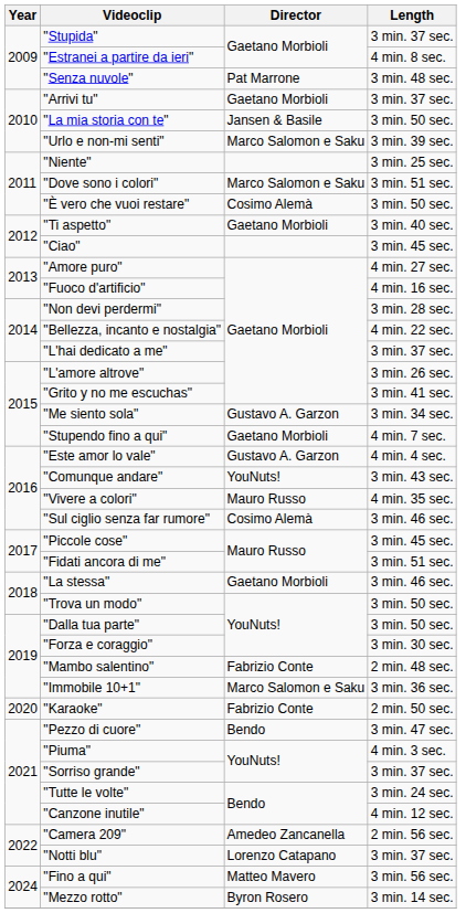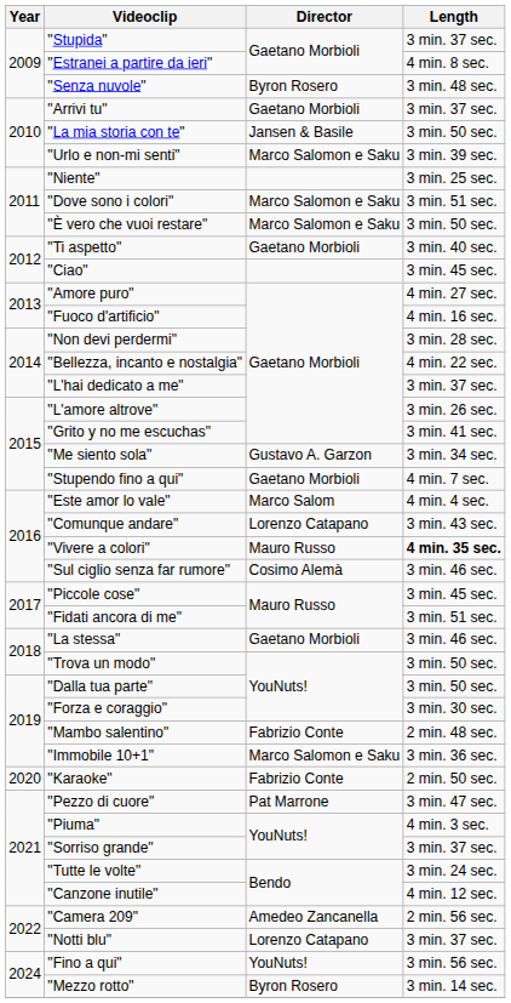"Senza nuvole" | Director: Pat Marrone -> Byron Rosero
"È vero che vuoi restare" | Director: Cosimo Alemà -> Marco Salomon e Saku
"Este amor lo vale" | Director: Gustavo A. Garzon -> Marco Salom
"Comunque andare" | Director: YouNuts! -> Lorenzo Catapano
"Vivere a colori" | Length: normal -> bold
"Pezzo di cuore" | Director: Bendo -> Pat Marrone
"Fino a qui" | Director: Matteo Mavero -> YouNuts!
